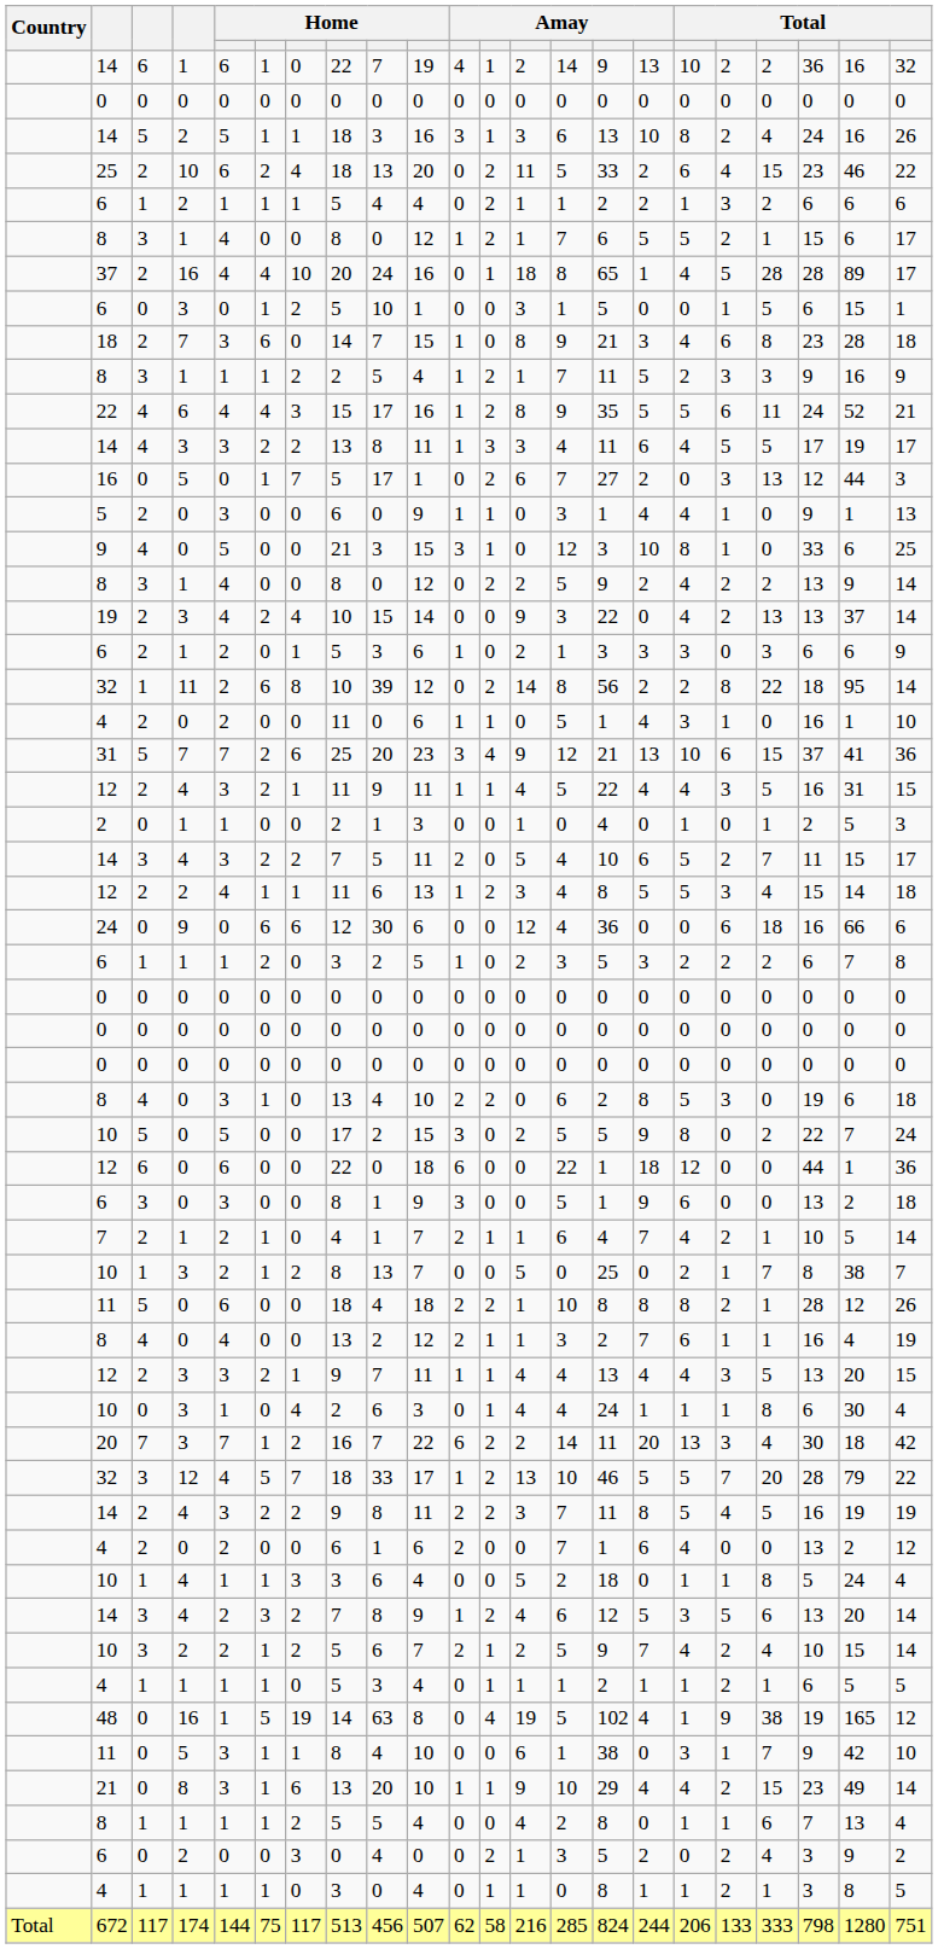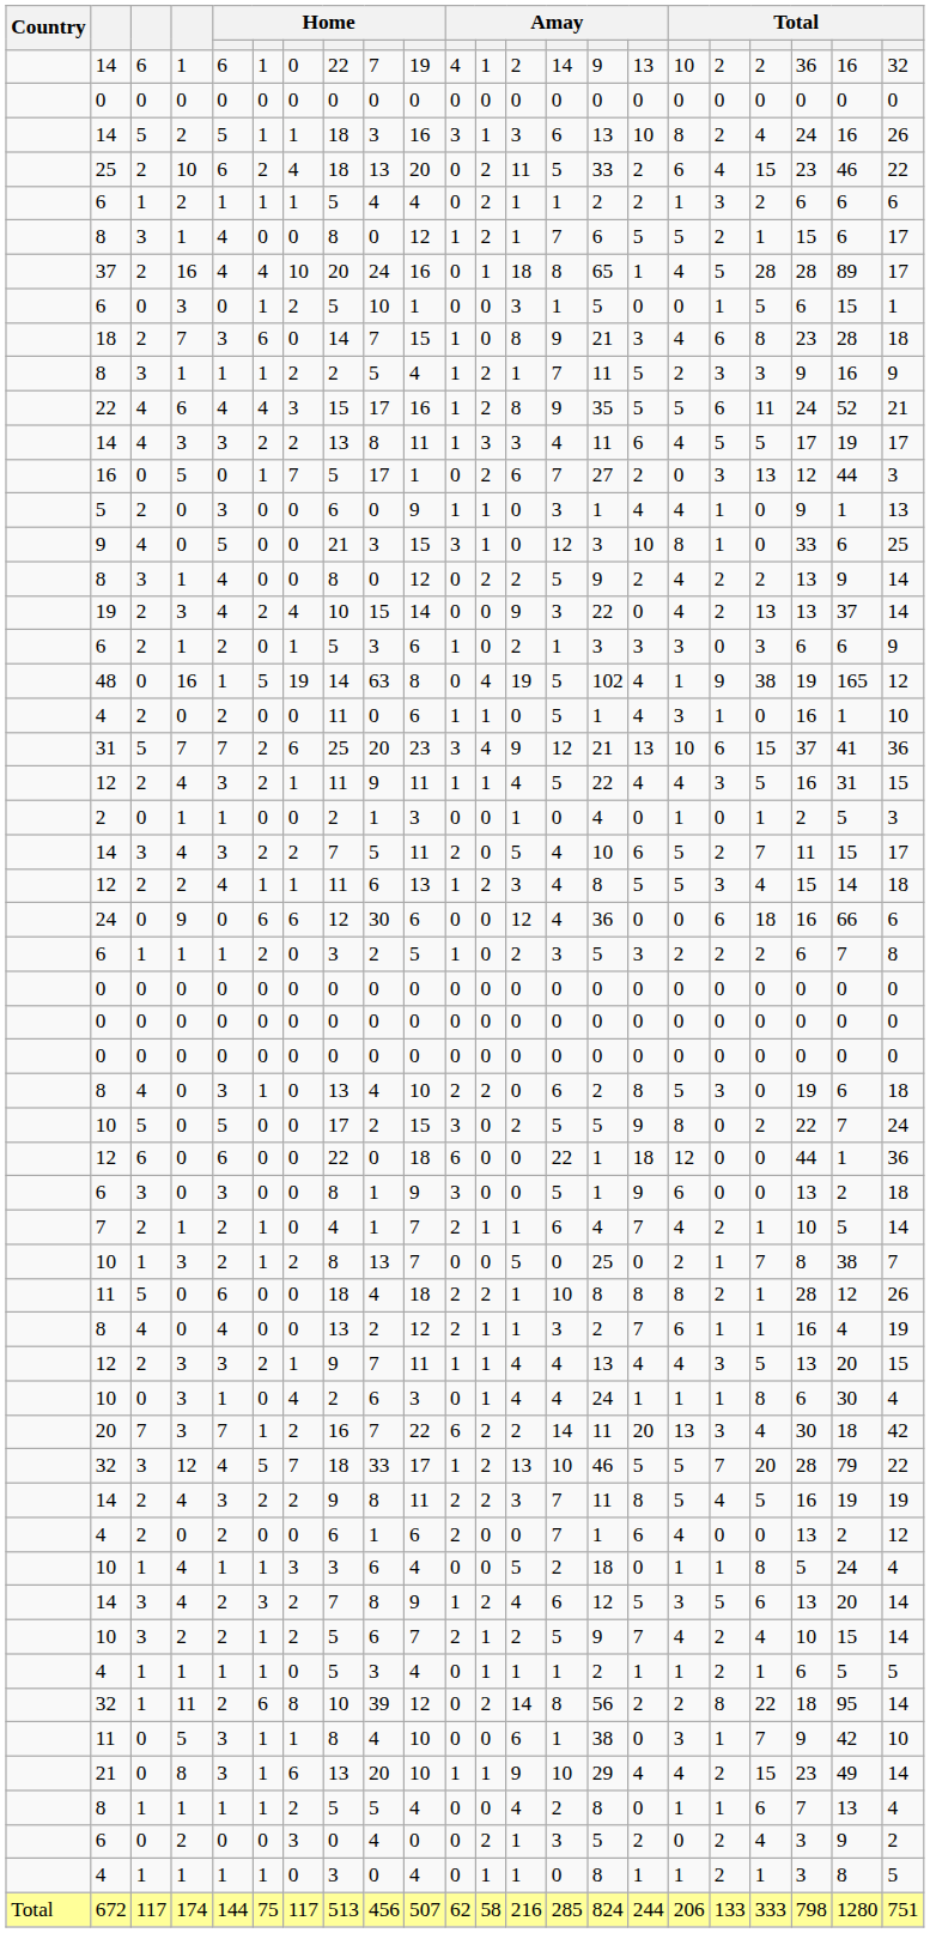rows swapped: 48 <-> 32 / 11
